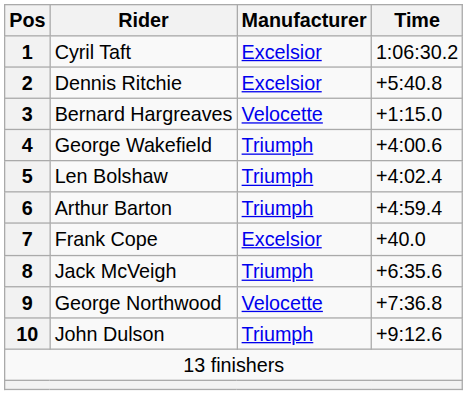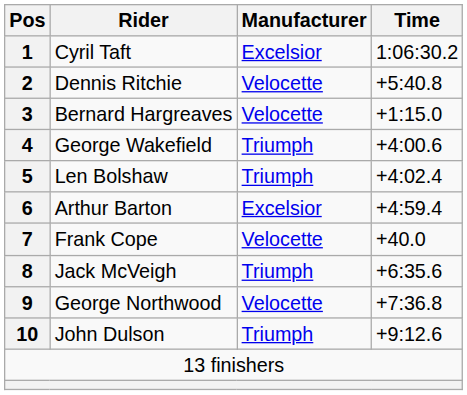2 | Manufacturer: Excelsior -> Velocette
6 | Manufacturer: Triumph -> Excelsior
7 | Manufacturer: Excelsior -> Velocette
